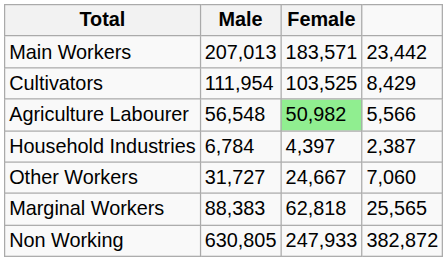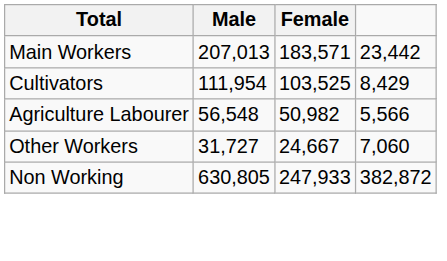Agriculture Labourer | Female: lightgreen background -> no background
- row: Household Industries | 6,784 | 4,397 | 2,387
- row: Marginal Workers | 88,383 | 62,818 | 25,565
